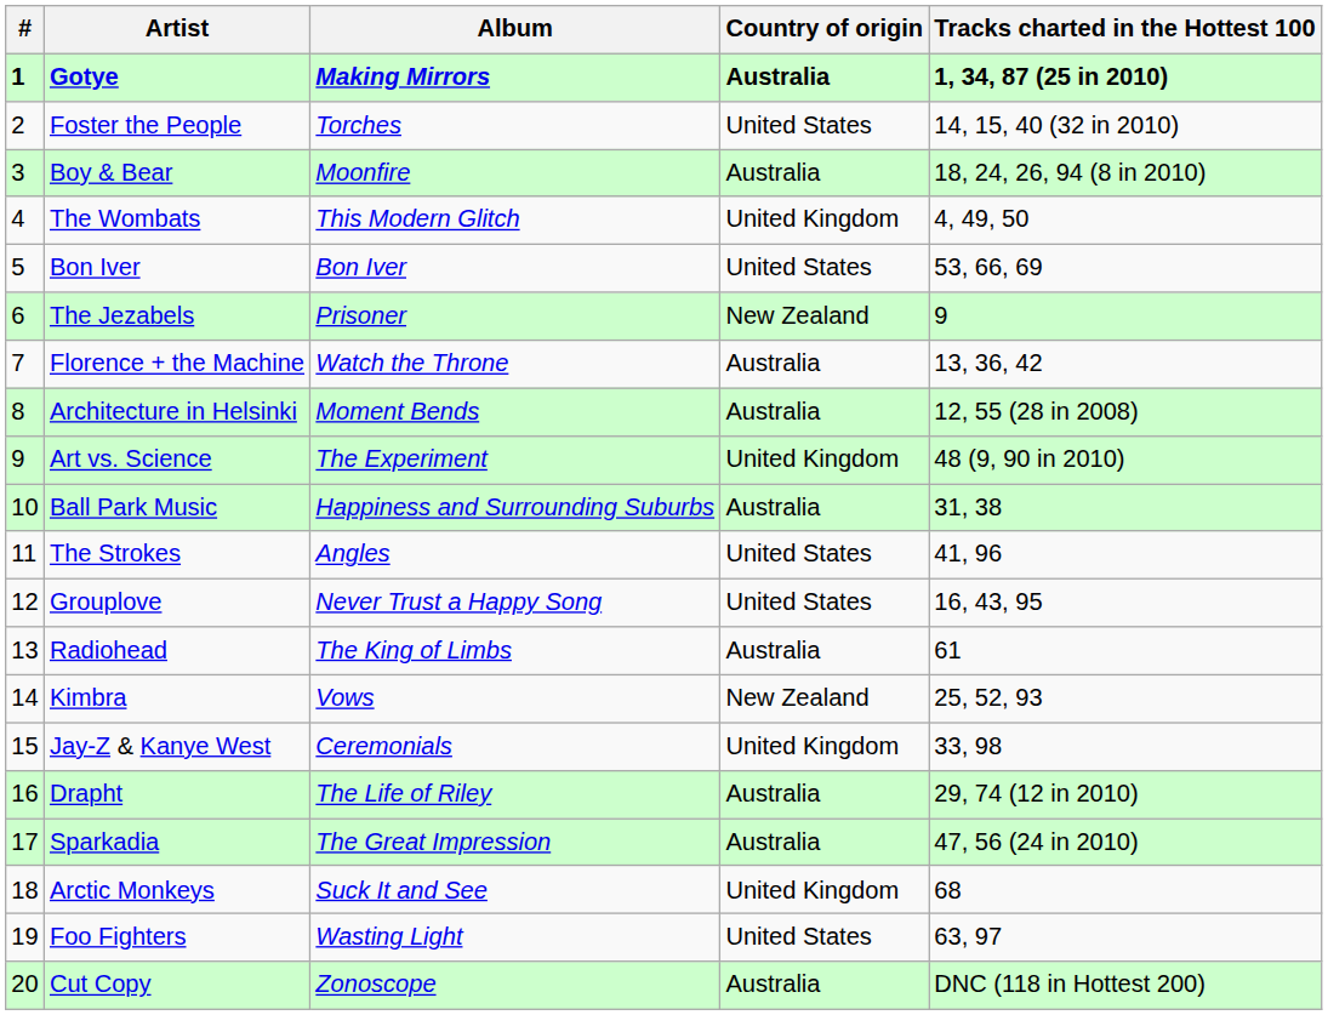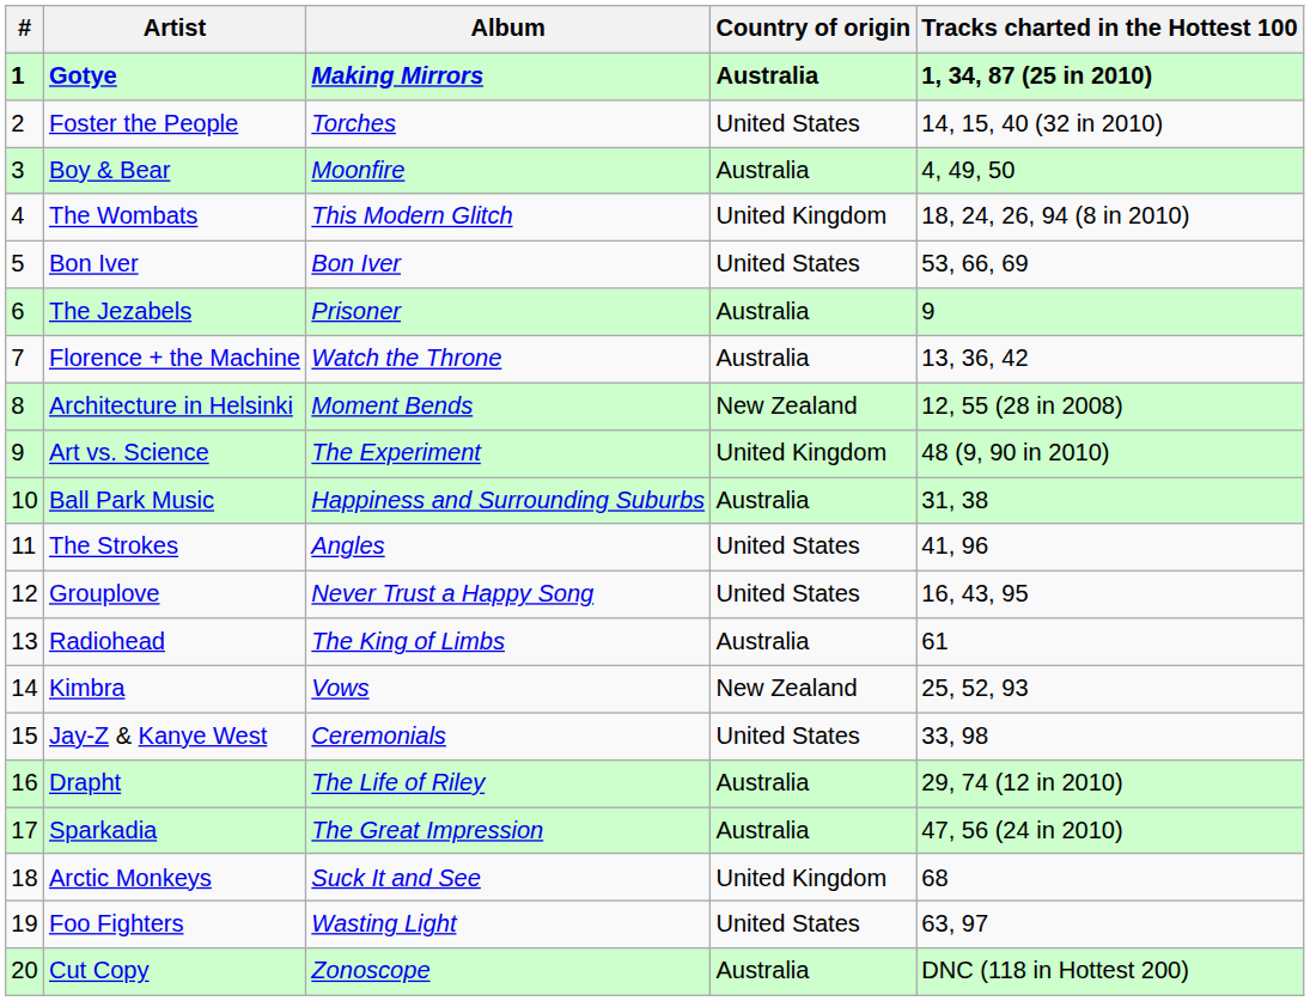Boy & Bear | Tracks charted in the Hottest 100: 18, 24, 26, 94 (8 in 2010) -> 4, 49, 50
The Wombats | Tracks charted in the Hottest 100: 4, 49, 50 -> 18, 24, 26, 94 (8 in 2010)
The Jezabels | Country of origin: New Zealand -> Australia
Architecture in Helsinki | Country of origin: Australia -> New Zealand
Jay-Z & Kanye West | Country of origin: United Kingdom -> United States
